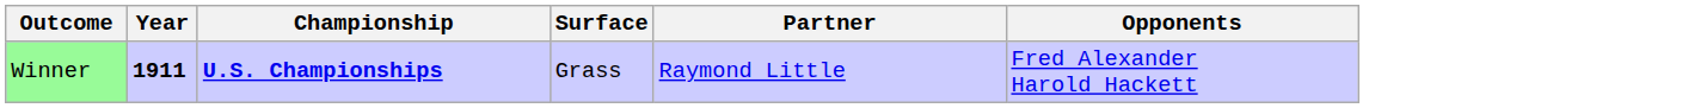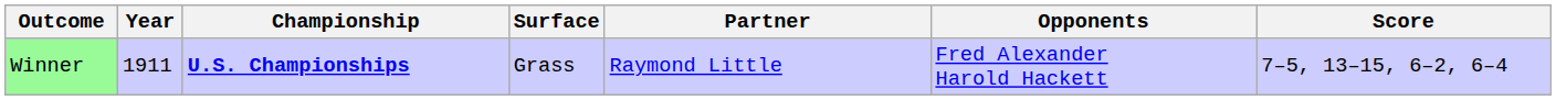+ column: Score | 7–5, 13–15, 6–2, 6–4
Winner | Year: bold -> normal
